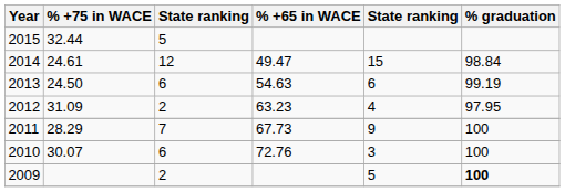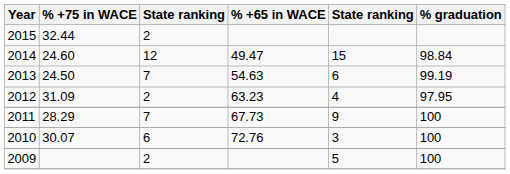2015 | column 3: 5 -> 2
2014 | % +75 in WACE: 24.61 -> 24.60
2013 | column 3: 6 -> 7
2009 | % graduation: bold -> normal
